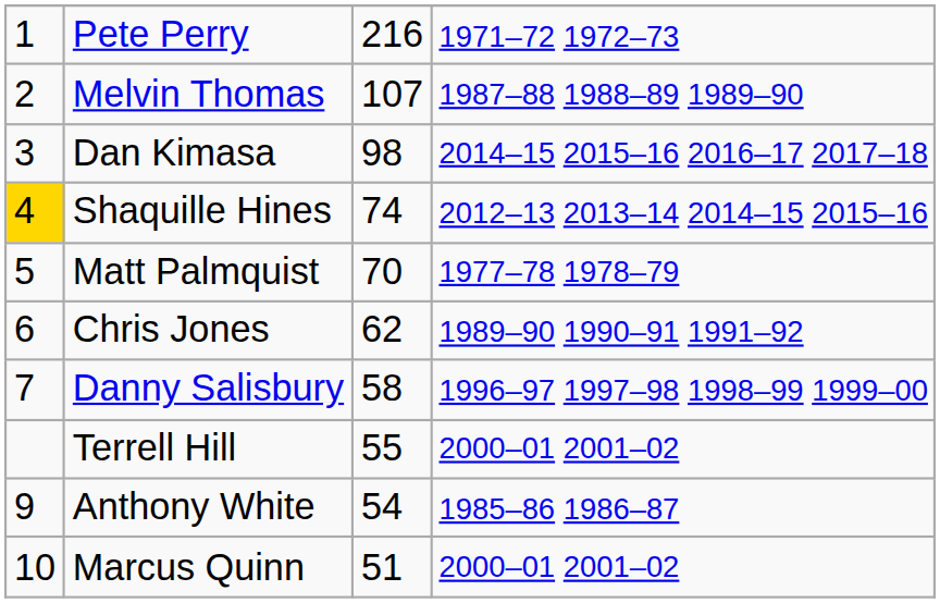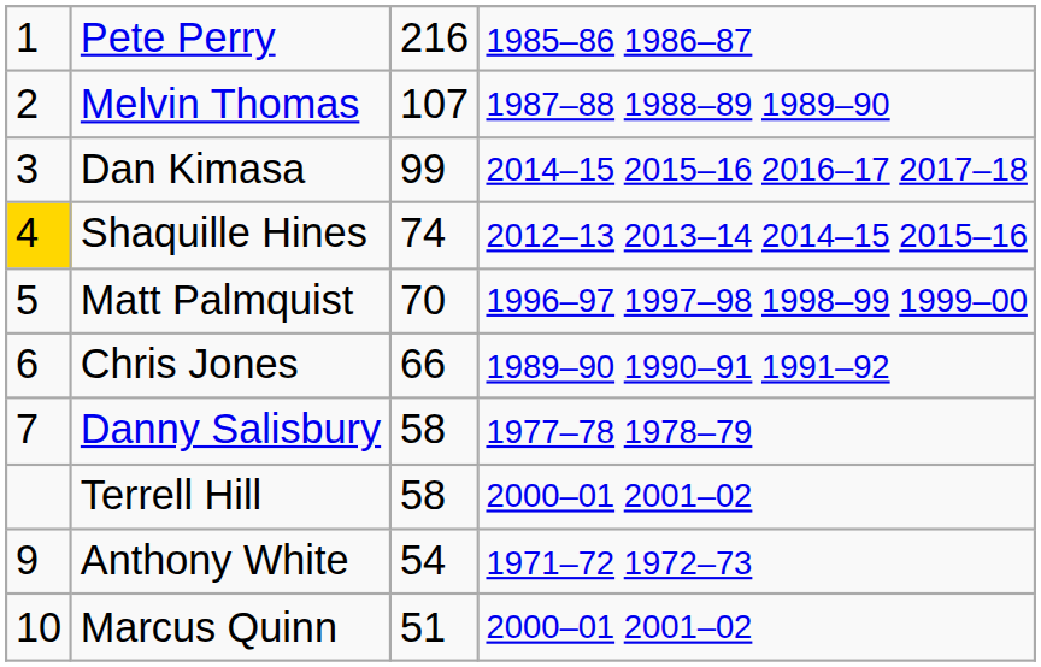Pete Perry | column 4: 1971–72 1972–73 -> 1985–86 1986–87
Dan Kimasa | column 3: 98 -> 99
Matt Palmquist | column 4: 1977–78 1978–79 -> 1996–97 1997–98 1998–99 1999–00
Chris Jones | column 3: 62 -> 66
Danny Salisbury | column 4: 1996–97 1997–98 1998–99 1999–00 -> 1977–78 1978–79
Terrell Hill | column 3: 55 -> 58
Anthony White | column 4: 1985–86 1986–87 -> 1971–72 1972–73
